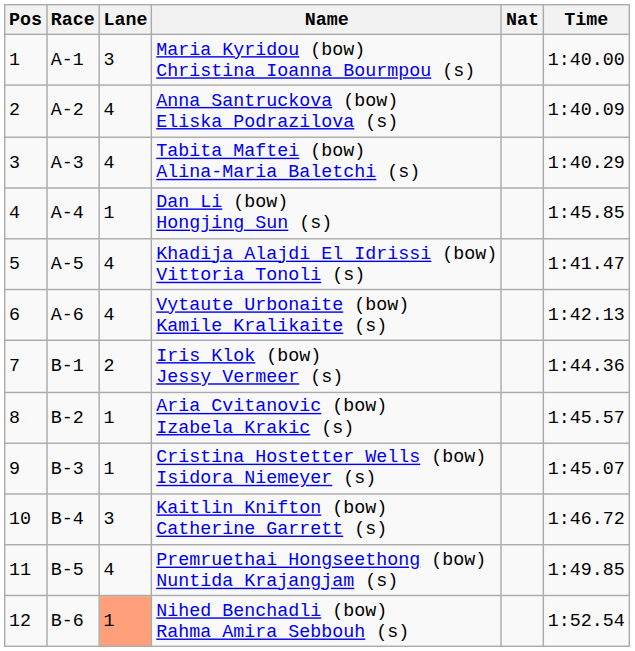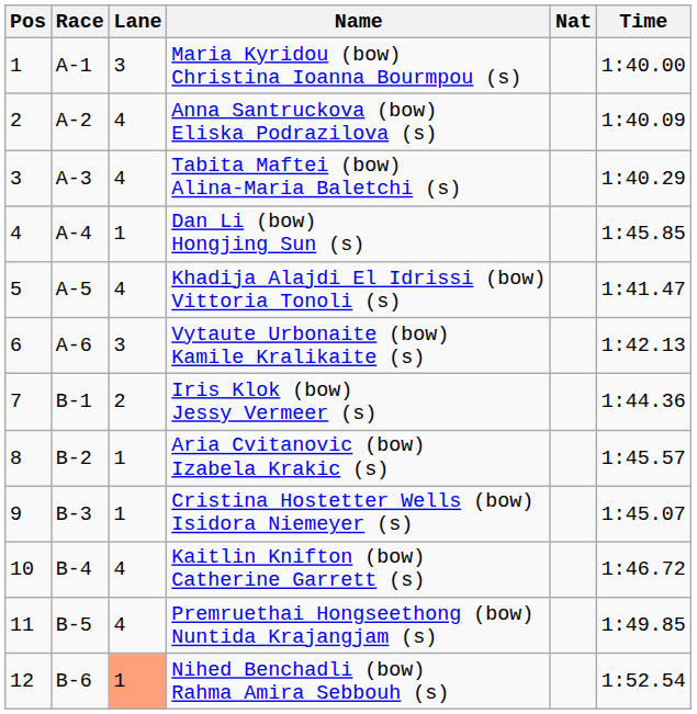Vytaute Urbonaite (bow) Kamile Kralikaite (s) | Lane: 4 -> 3
Kaitlin Knifton (bow) Catherine Garrett (s) | Lane: 3 -> 4
